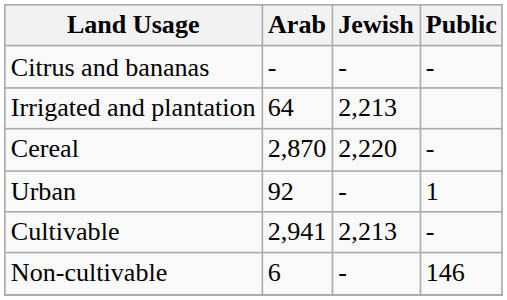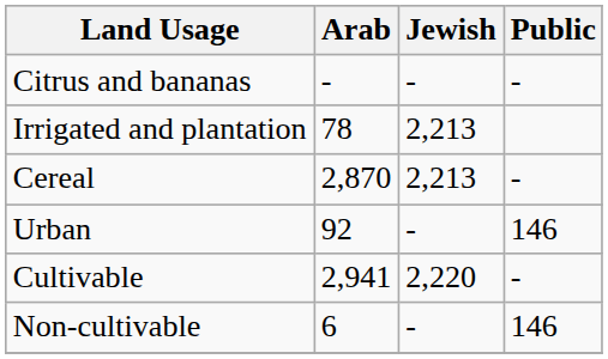Irrigated and plantation | Arab: 64 -> 78
Cereal | Jewish: 2,220 -> 2,213
Urban | Public: 1 -> 146
Cultivable | Jewish: 2,213 -> 2,220
